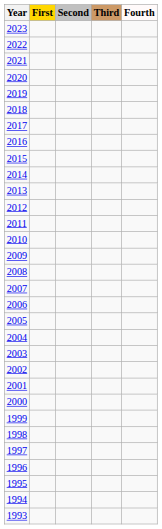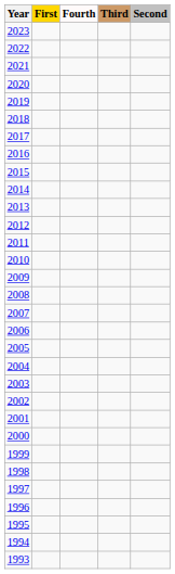columns swapped: Second <-> Fourth
